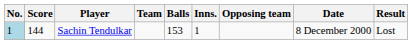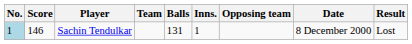Sachin Tendulkar | Score: 144 -> 146
Sachin Tendulkar | Balls: 153 -> 131
